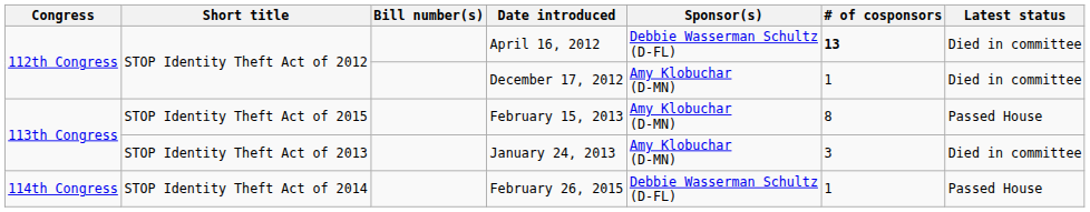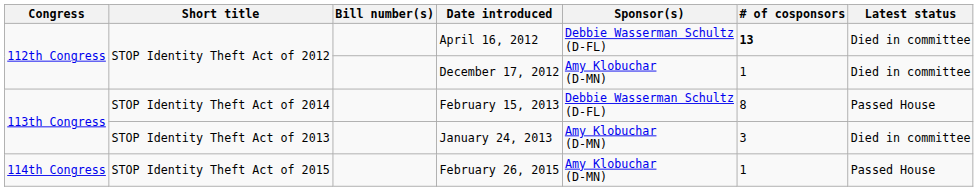February 15, 2013 | Short title: STOP Identity Theft Act of 2015 -> STOP Identity Theft Act of 2014
February 15, 2013 | Sponsor(s): Amy Klobuchar (D-MN) -> Debbie Wasserman Schultz (D-FL)
February 26, 2015 | Short title: STOP Identity Theft Act of 2014 -> STOP Identity Theft Act of 2015
February 26, 2015 | Sponsor(s): Debbie Wasserman Schultz (D-FL) -> Amy Klobuchar (D-MN)
